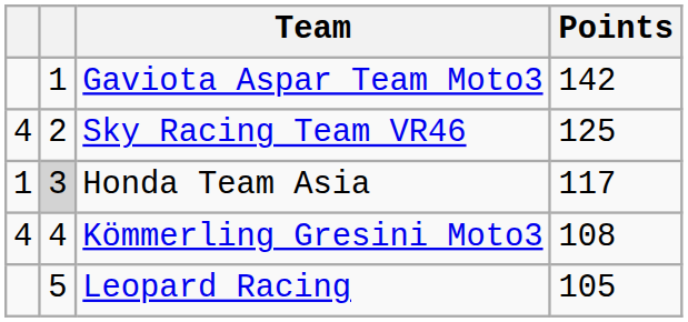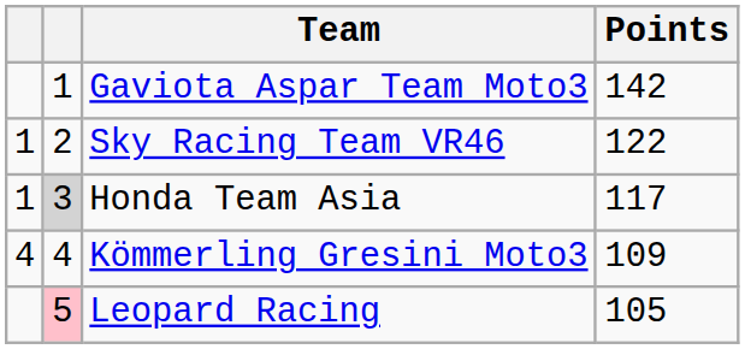Sky Racing Team VR46 | column 1: 4 -> 1
Sky Racing Team VR46 | Points: 125 -> 122
Kömmerling Gresini Moto3 | Points: 108 -> 109
Leopard Racing | column 2: no background -> pink background
